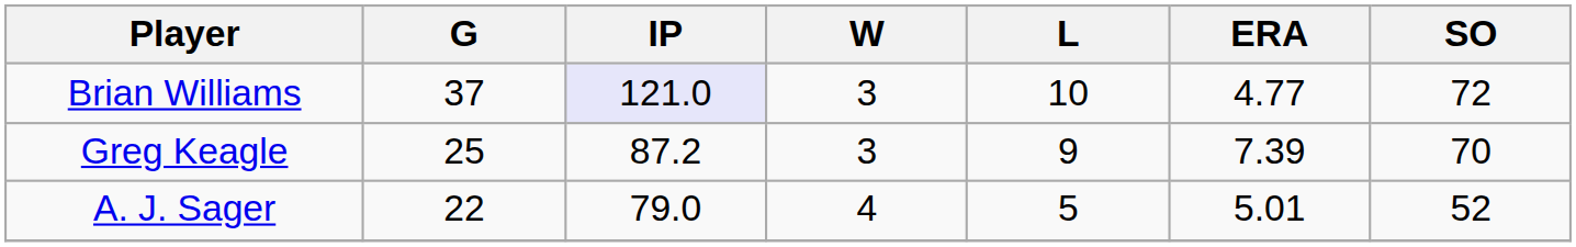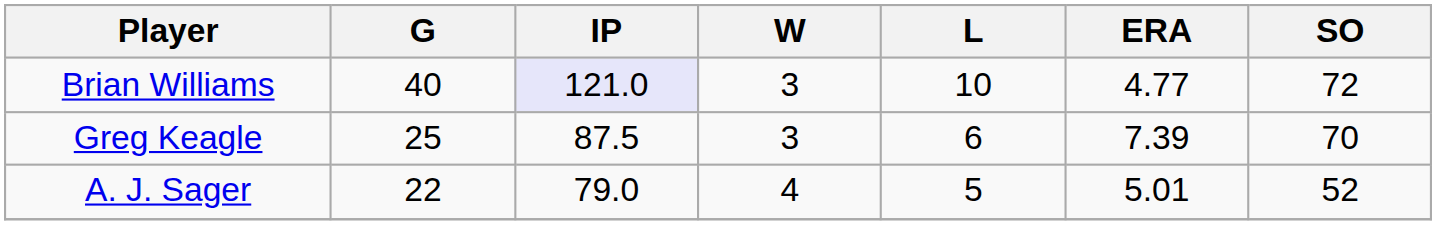Brian Williams | G: 37 -> 40
Greg Keagle | IP: 87.2 -> 87.5
Greg Keagle | L: 9 -> 6
